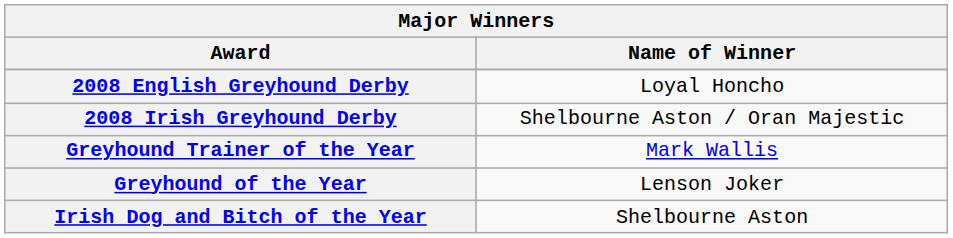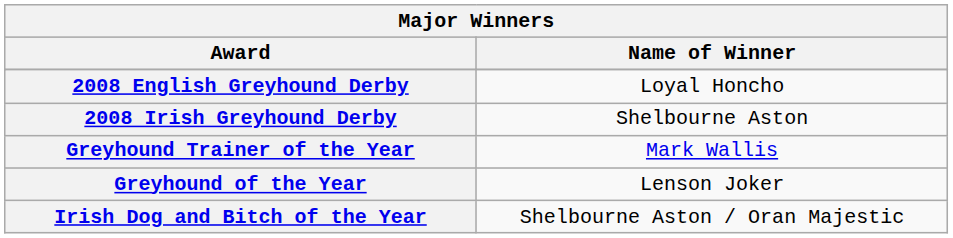2008 Irish Greyhound Derby | Name of Winner: Shelbourne Aston / Oran Majestic -> Shelbourne Aston
Irish Dog and Bitch of the Year | Name of Winner: Shelbourne Aston -> Shelbourne Aston / Oran Majestic
